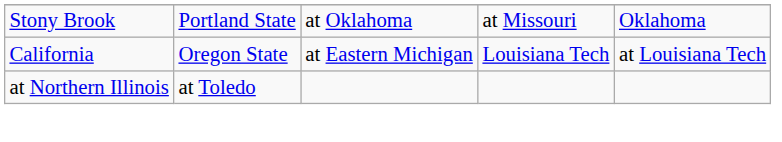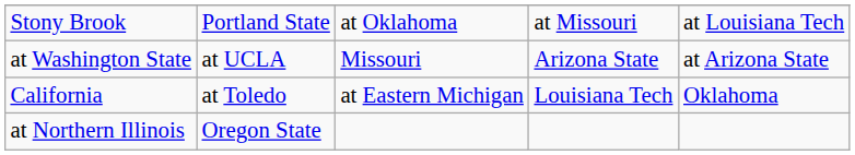Stony Brook | column 5: Oklahoma -> at Louisiana Tech
+ row: at Washington State | at UCLA | Missouri | Arizona State | at Arizona State
California | column 2: Oregon State -> at Toledo
California | column 5: at Louisiana Tech -> Oklahoma
at Northern Illinois | column 2: at Toledo -> Oregon State
